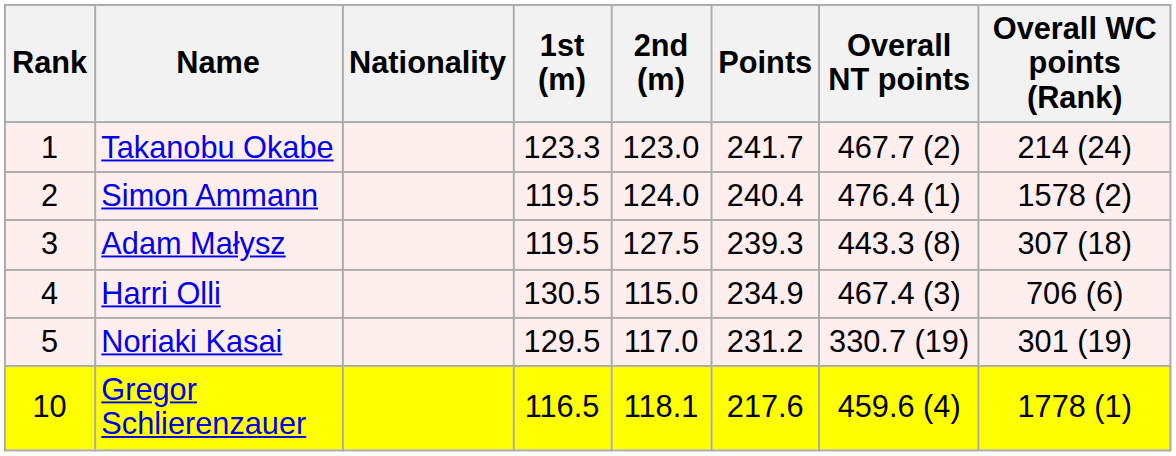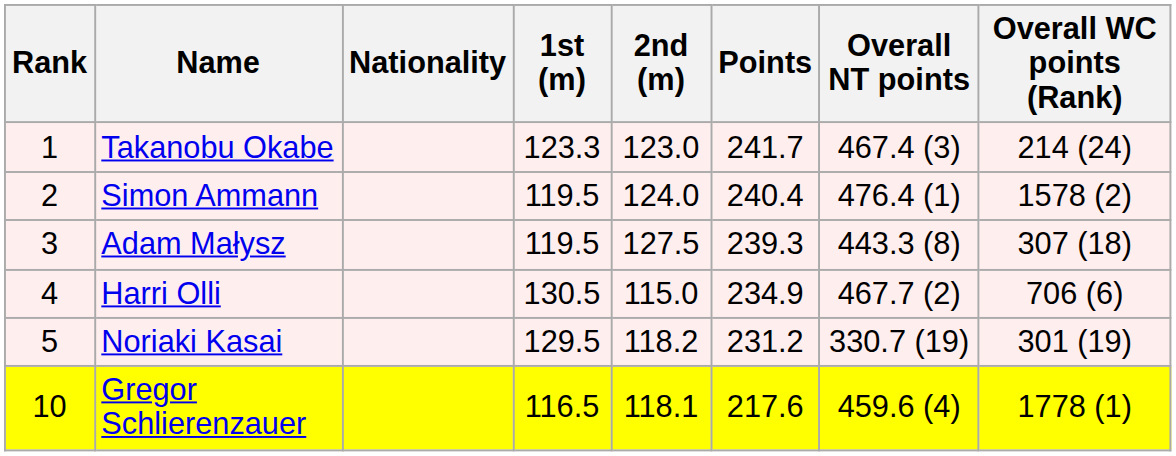Takanobu Okabe | Overall NT points: 467.7 (2) -> 467.4 (3)
Harri Olli | Overall NT points: 467.4 (3) -> 467.7 (2)
Noriaki Kasai | 2nd (m): 117.0 -> 118.2
